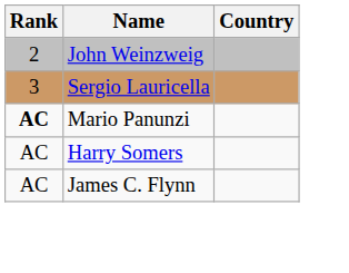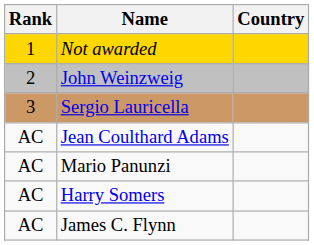+ row: 1 | Not awarded
+ row: AC | Jean Coulthard Adams
Mario Panunzi | Rank: bold -> normal
